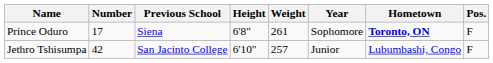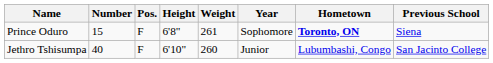columns swapped: Pos. <-> Previous School
Prince Oduro | Number: 17 -> 15
Jethro Tshisumpa | Number: 42 -> 40
Jethro Tshisumpa | Weight: 257 -> 260
